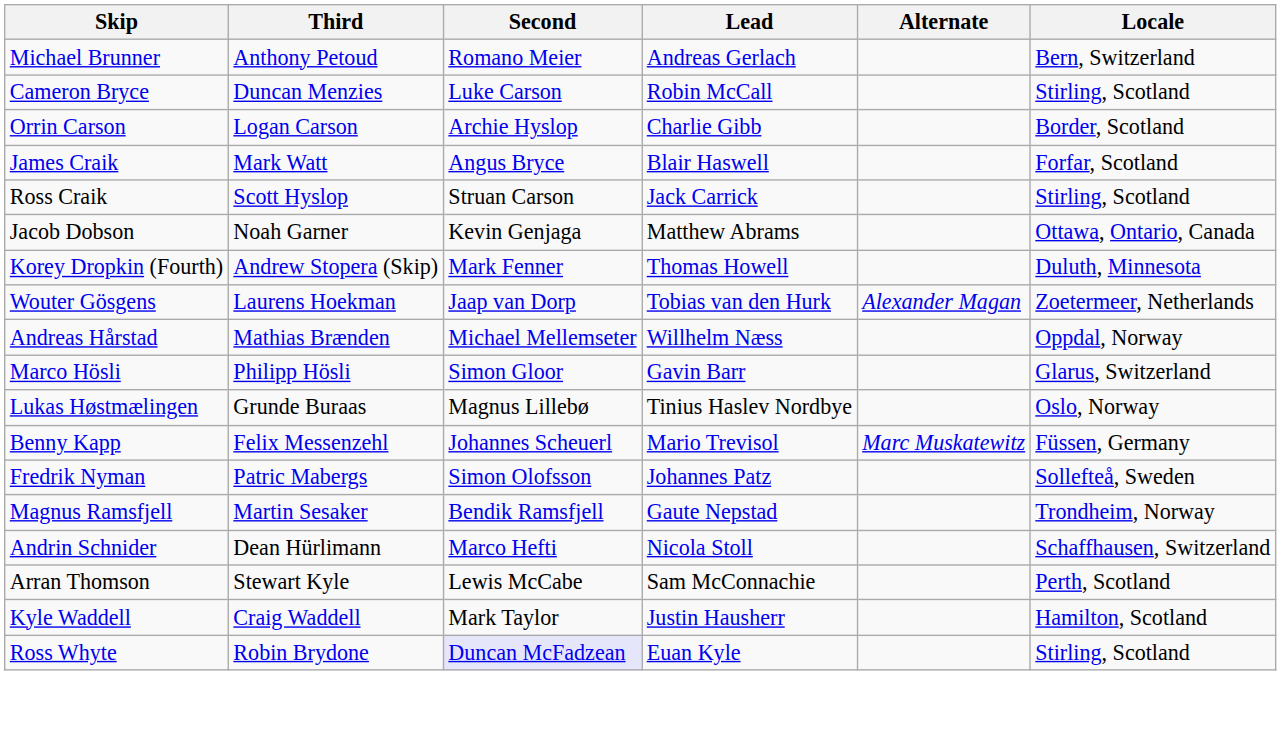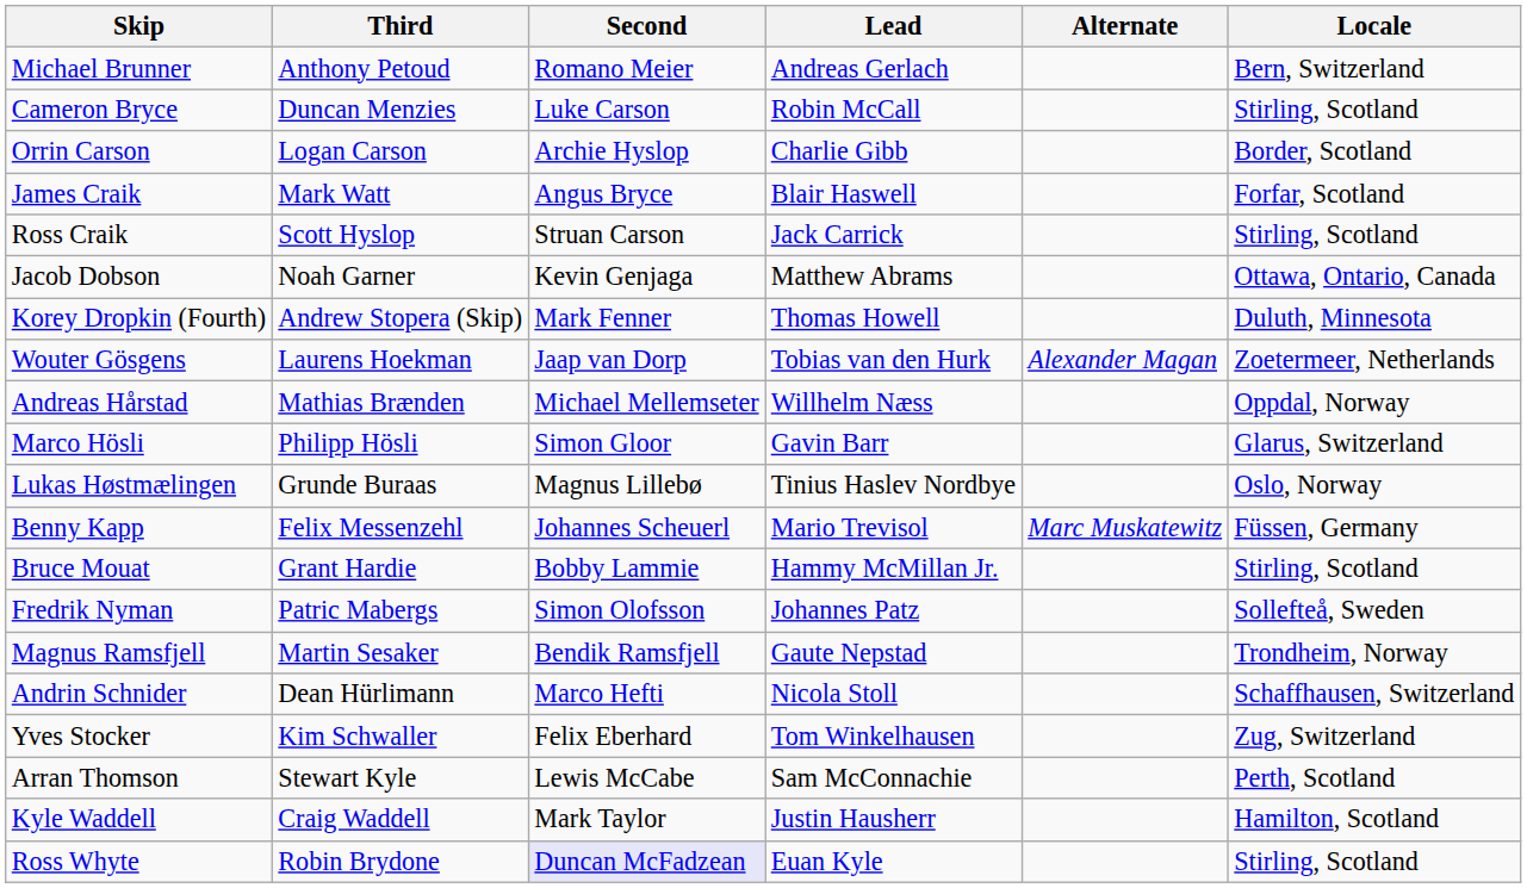+ row: Bruce Mouat | Grant Hardie | Bobby Lammie | Hammy McMillan Jr. | Stirling, Scotland
+ row: Yves Stocker | Kim Schwaller | Felix Eberhard | Tom Winkelhausen | Zug, Switzerland
